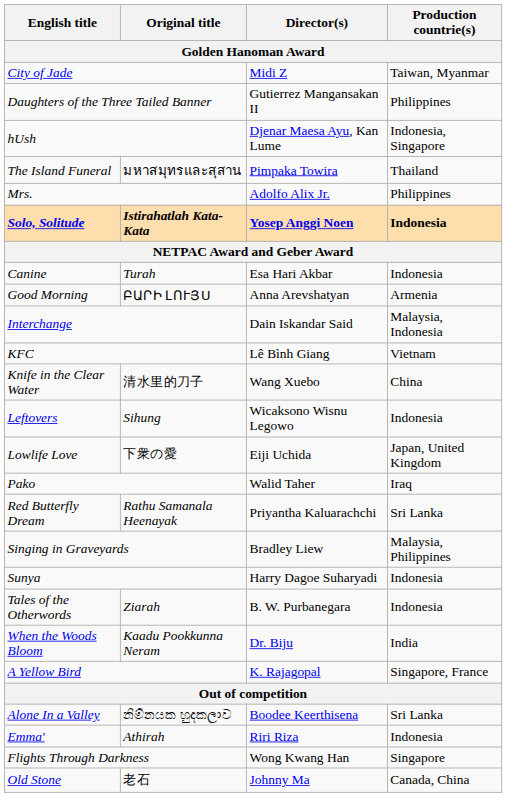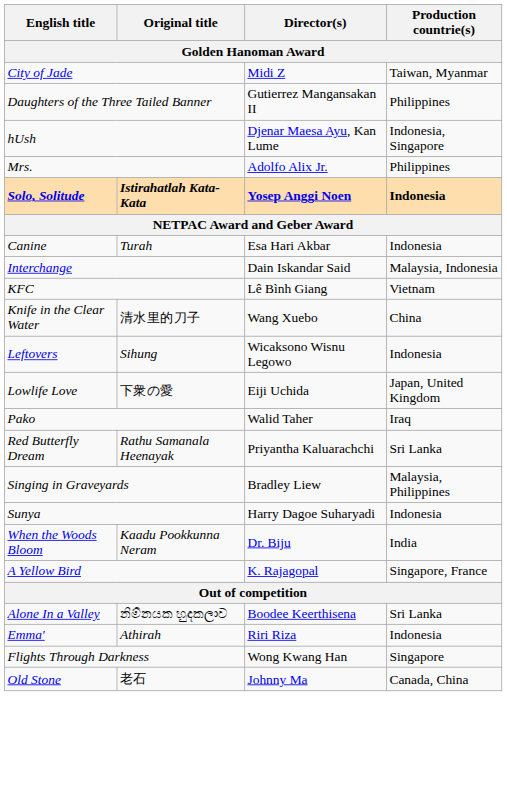- row: The Island Funeral | มหาสมุทรและสุสาน | Pimpaka Towira | Thailand
- row: Good Morning | ԲԱՐԻ ԼՈՒՅՍ | Anna Arevshatyan | Armenia
- row: Tales of the Otherwords | Ziarah | B. W. Purbanegara | Indonesia
